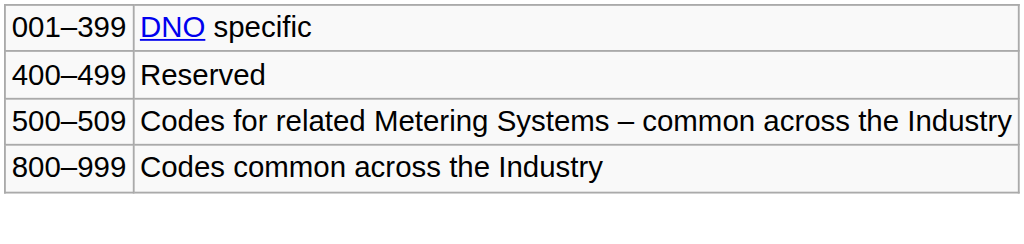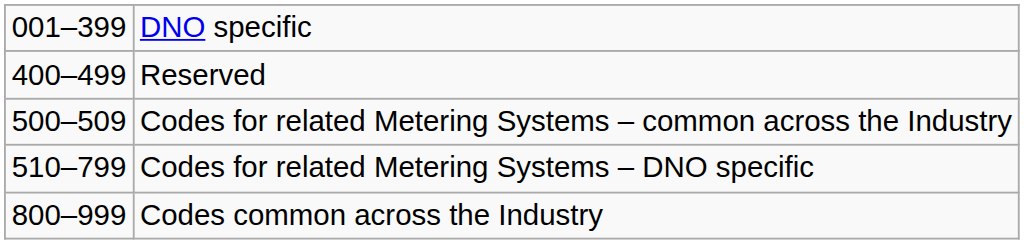+ row: 510–799 | Codes for related Metering Systems – DNO specific
